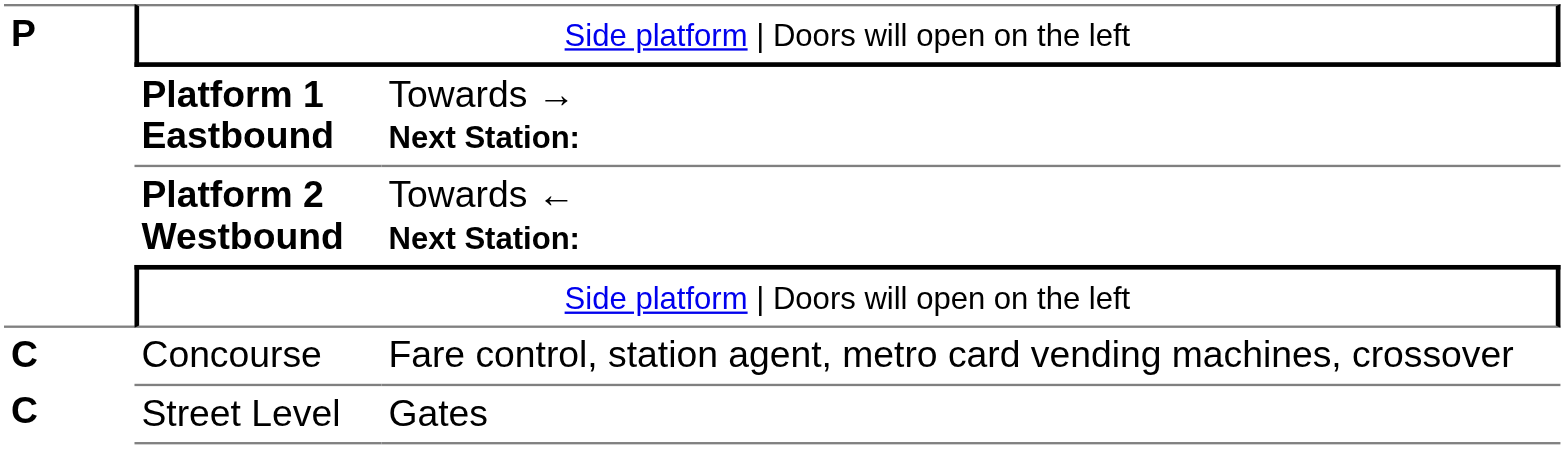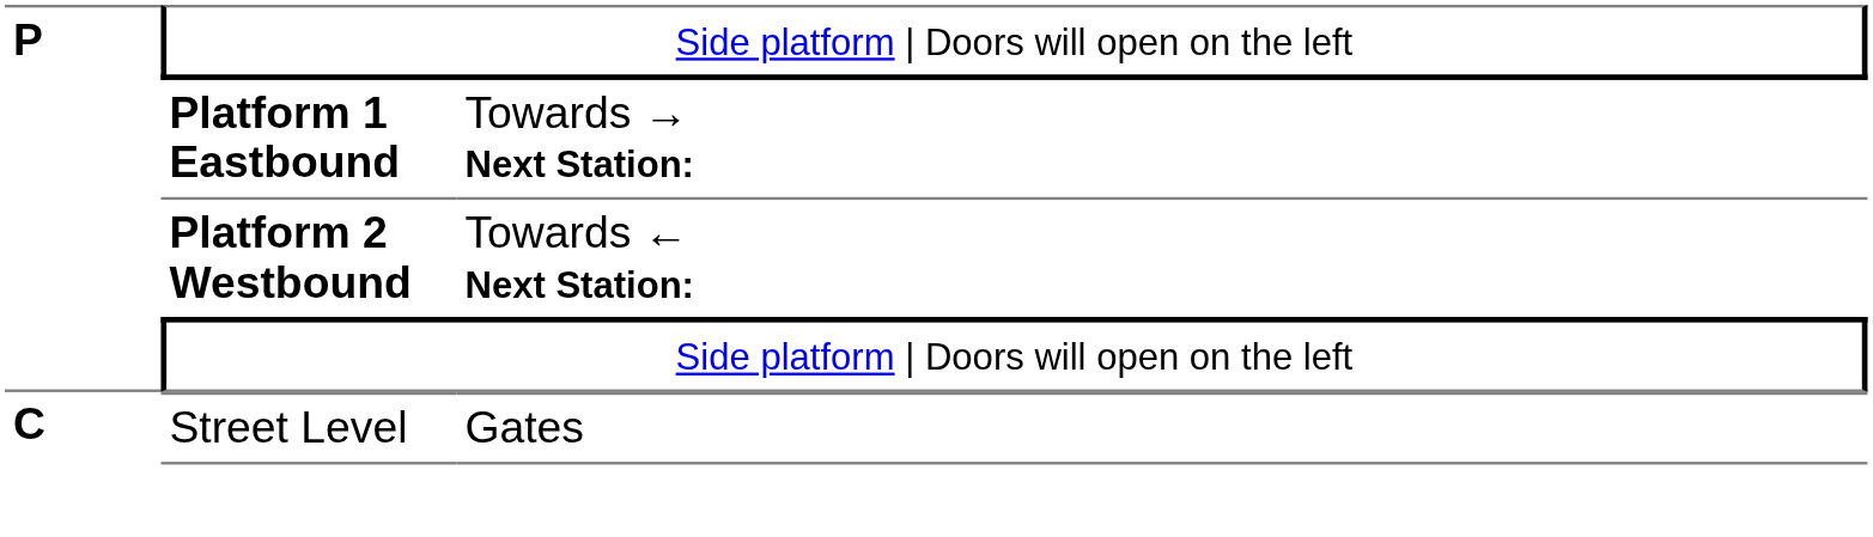- row: C | Concourse | Fare control, station agent, metro card vending machines, crossover
